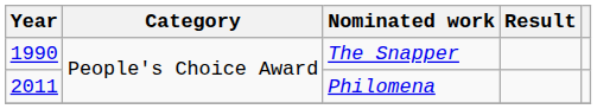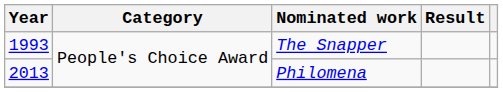The Snapper | Year: 1990 -> 1993
Philomena | Year: 2011 -> 2013
